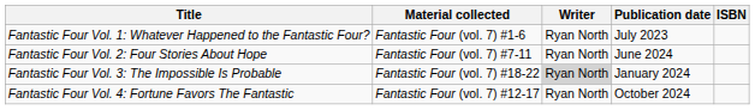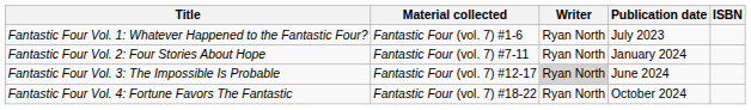Fantastic Four Vol. 2: Four Stories About Hope | Publication date: June 2024 -> January 2024
Fantastic Four Vol. 3: The Impossible Is Probable | Material collected: Fantastic Four (vol. 7) #18-22 -> Fantastic Four (vol. 7) #12-17
Fantastic Four Vol. 3: The Impossible Is Probable | Publication date: January 2024 -> June 2024
Fantastic Four Vol. 4: Fortune Favors The Fantastic | Material collected: Fantastic Four (vol. 7) #12-17 -> Fantastic Four (vol. 7) #18-22
